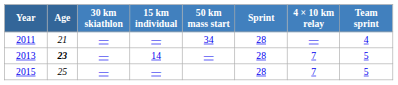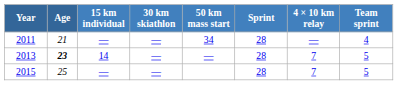columns swapped: 15 km individual <-> 30 km skiathlon
